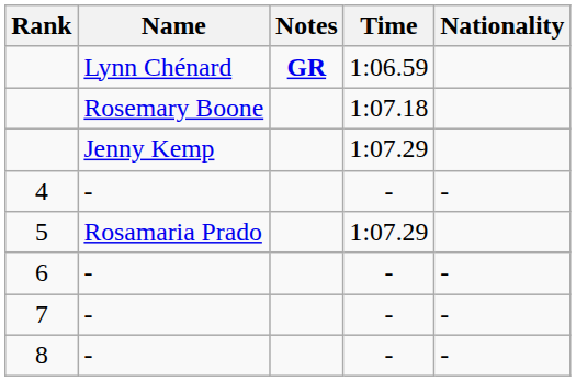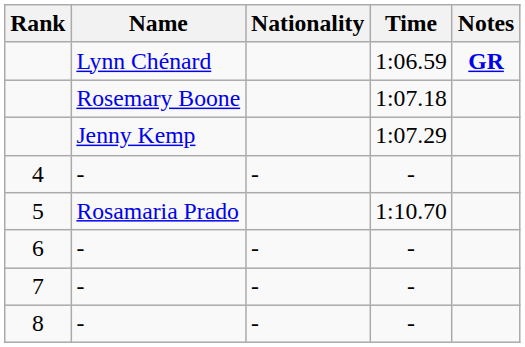columns swapped: Nationality <-> Notes
5 | Time: 1:07.29 -> 1:10.70
